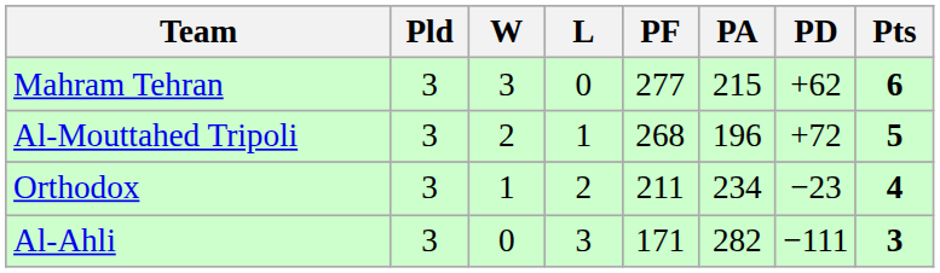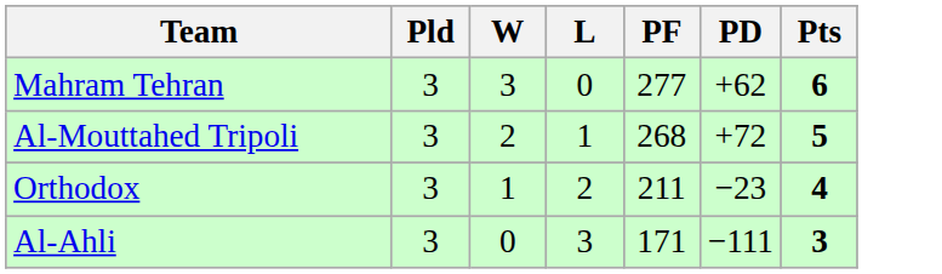- column: PA | 215 | 196 | 234 | 282
